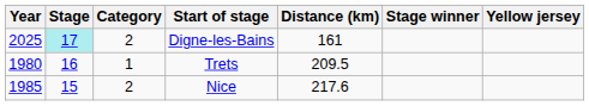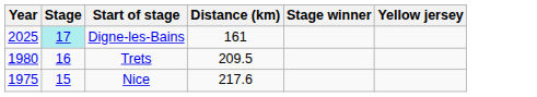- column: Category | 2 | 1 | 2
Nice | Year: 1985 -> 1975
